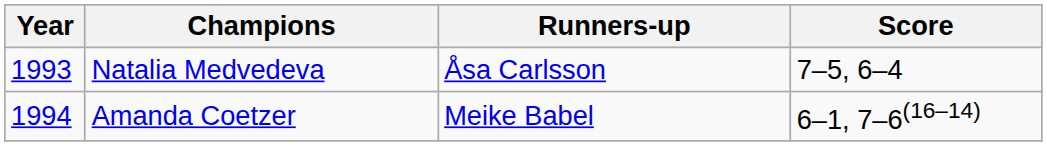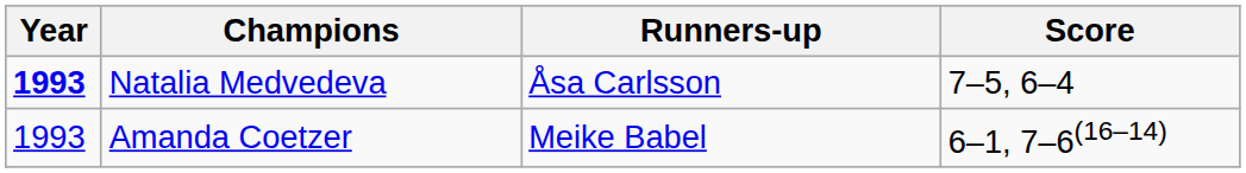Natalia Medvedeva | Year: normal -> bold
Amanda Coetzer | Year: 1994 -> 1993
